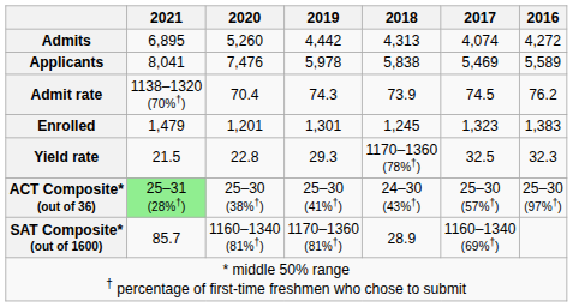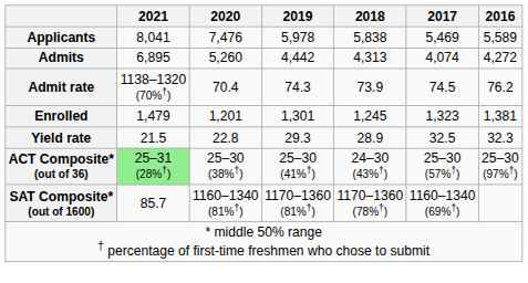rows swapped: Applicants <-> Admits
Enrolled | 2016: 1,383 -> 1,381
Yield rate | 2018: 1170–1360 (78%†) -> 28.9
SAT Composite* (out of 1600) | 2018: 28.9 -> 1170–1360 (78%†)
